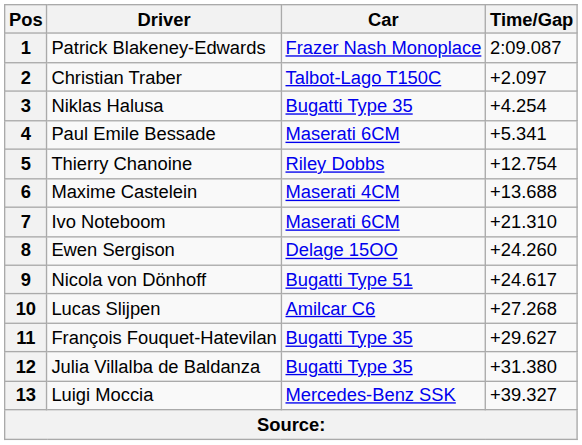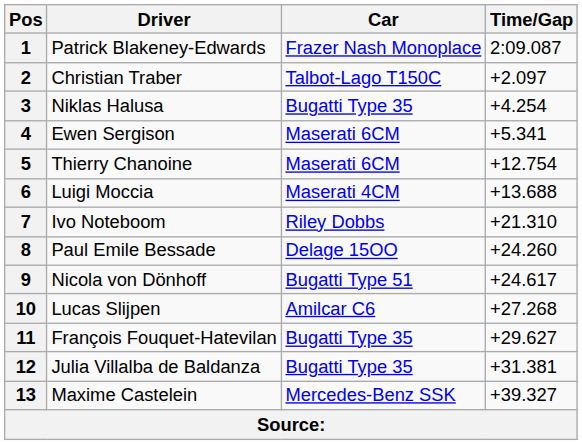4 | Driver: Paul Emile Bessade -> Ewen Sergison
5 | Car: Riley Dobbs -> Maserati 6CM
6 | Driver: Maxime Castelein -> Luigi Moccia
7 | Car: Maserati 6CM -> Riley Dobbs
8 | Driver: Ewen Sergison -> Paul Emile Bessade
12 | Time/Gap: +31.380 -> +31.381
13 | Driver: Luigi Moccia -> Maxime Castelein
